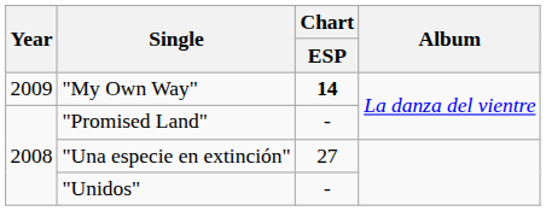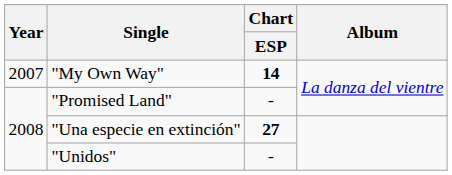"My Own Way" | Year: 2009 -> 2007
"Una especie en extinción" | Chart / ESP: normal -> bold
